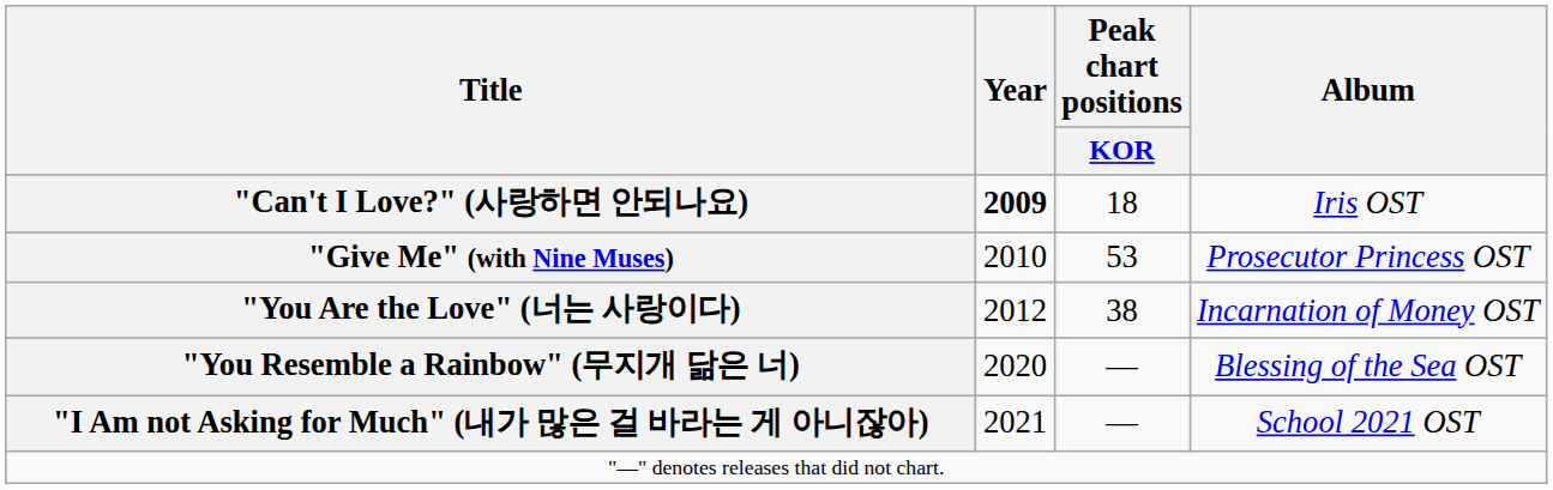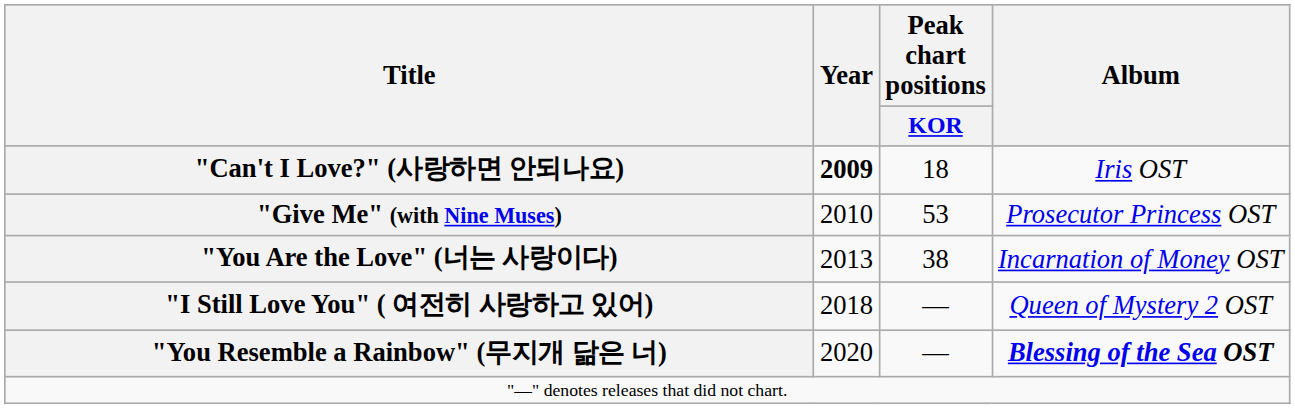"You Are the Love" (너는 사랑이다) | Year: 2012 -> 2013
+ row: "I Still Love You" ( 여전히 사랑하고 있어) | 2018 | — | Queen of Mystery 2 OST
"You Resemble a Rainbow" (무지개 닮은 너) | Album: normal -> bold
- row: "I Am not Asking for Much" (내가 많은 걸 바라는 게 아니잖아) | 2021 | — | School 2021 OST
